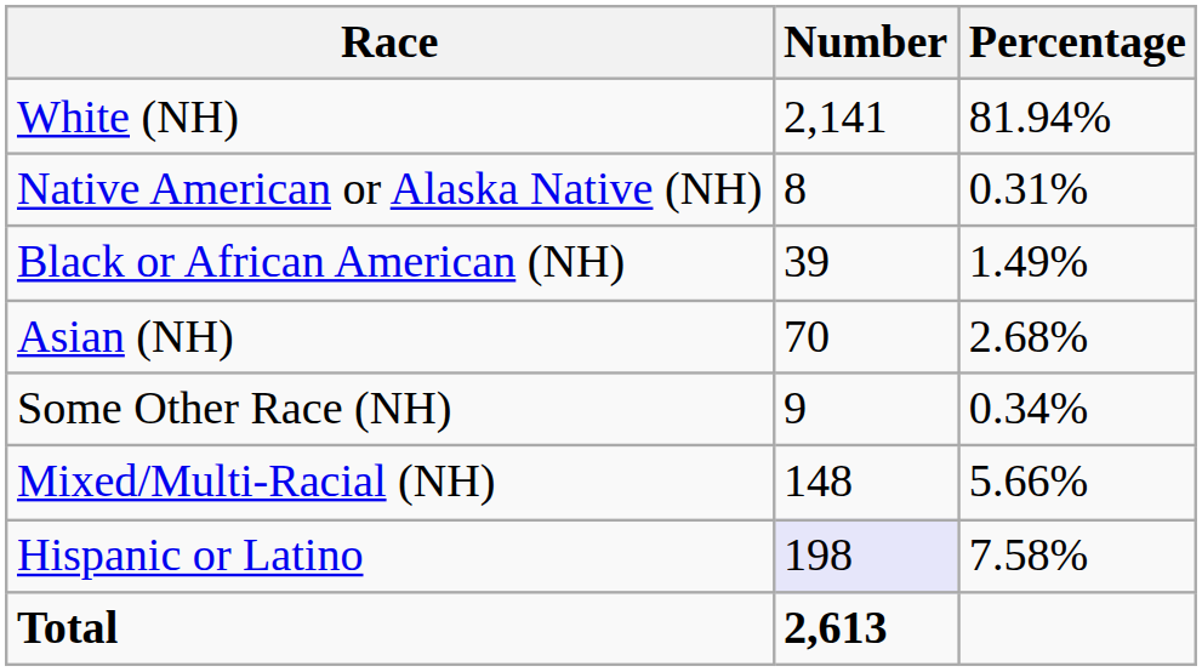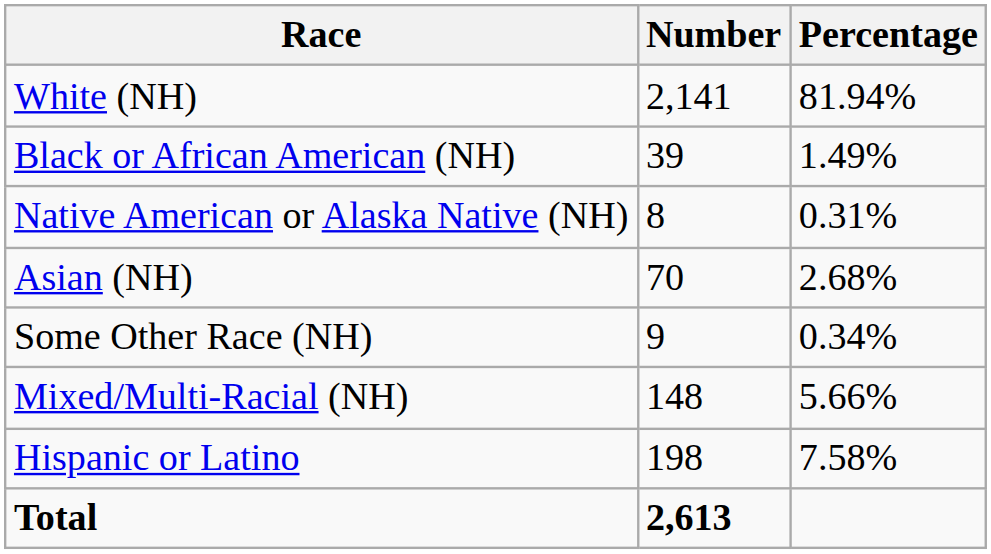rows swapped: Black or African American (NH) <-> Native American or Alaska Native (NH)
Hispanic or Latino | Number: lavender background -> no background
